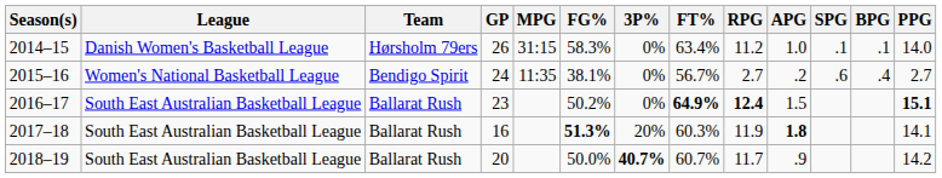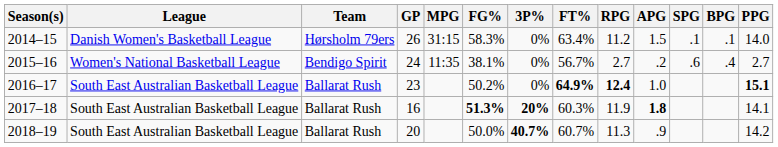2014–15 | APG: 1.0 -> 1.5
2016–17 | APG: 1.5 -> 1.0
2017–18 | 3P%: normal -> bold
2018–19 | RPG: 11.7 -> 11.3
